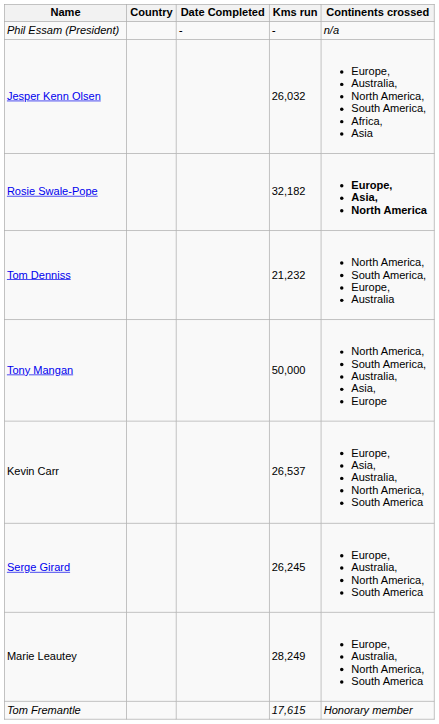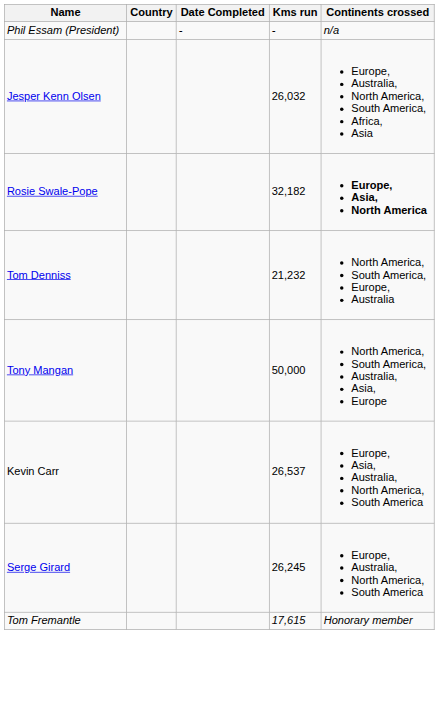- row: Marie Leautey | 28,249 | Europe, Australia, North America, South America
